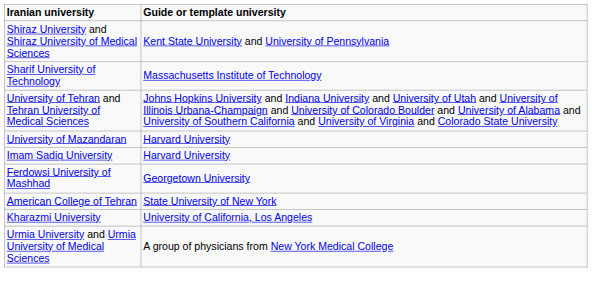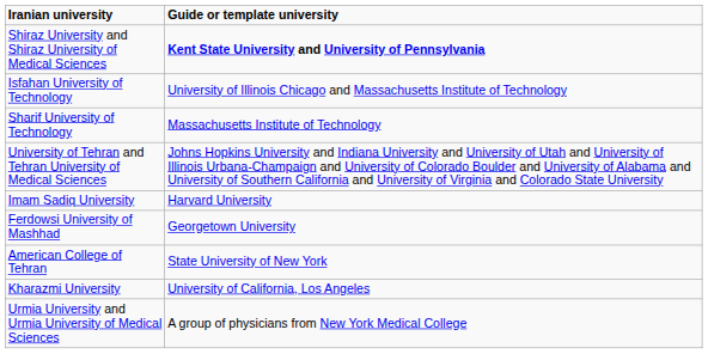Shiraz University and Shiraz University of Medical Sciences | Guide or template university: normal -> bold
+ row: Isfahan University of Technology | University of Illinois Chicago and Massachusetts Institute of Technology
- row: University of Mazandaran | Harvard University
